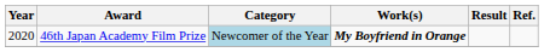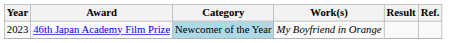46th Japan Academy Film Prize | Year: 2020 -> 2023
46th Japan Academy Film Prize | Work(s): bold -> normal
